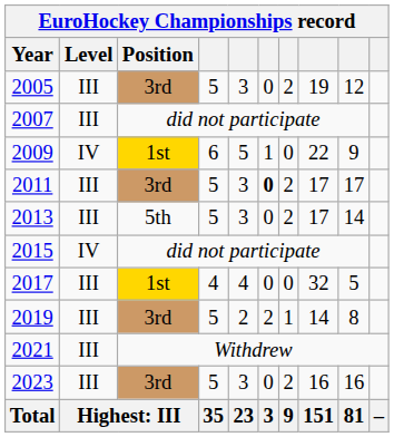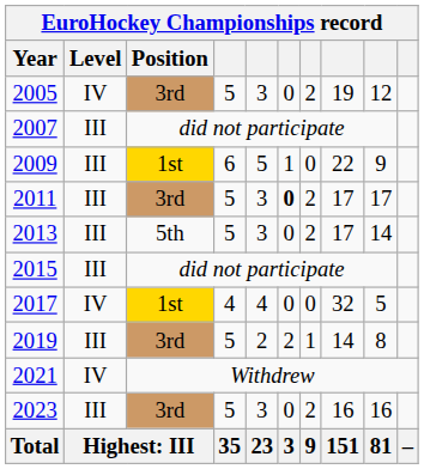2005 | Level: III -> IV
2009 | Level: IV -> III
2015 | Level: IV -> III
2017 | Level: III -> IV
2021 | Level: III -> IV
